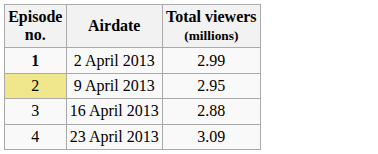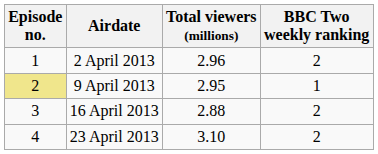+ column: BBC Two weekly ranking | 2 | 1 | 2 | 2
2 April 2013 | Episode no.: bold -> normal
2 April 2013 | Total viewers (millions): 2.99 -> 2.96
23 April 2013 | Total viewers (millions): 3.09 -> 3.10
